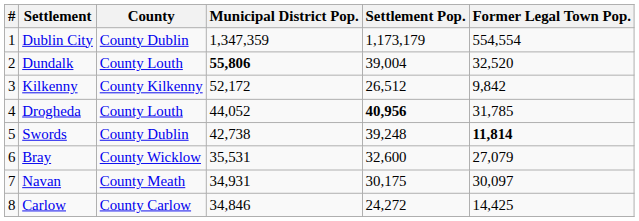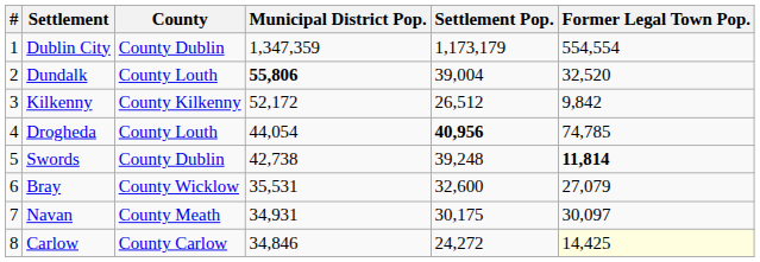Drogheda | Municipal District Pop.: 44,052 -> 44,054
Drogheda | Former Legal Town Pop.: 31,785 -> 74,785
Carlow | Former Legal Town Pop.: no background -> lightyellow background
